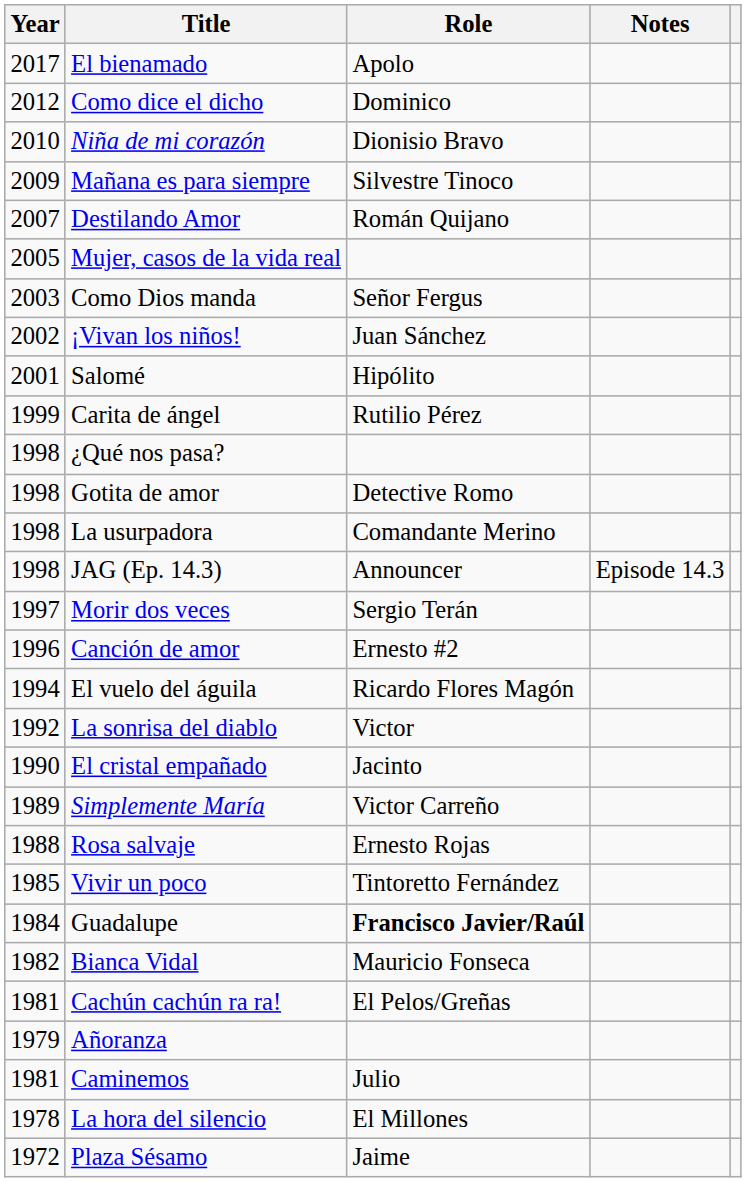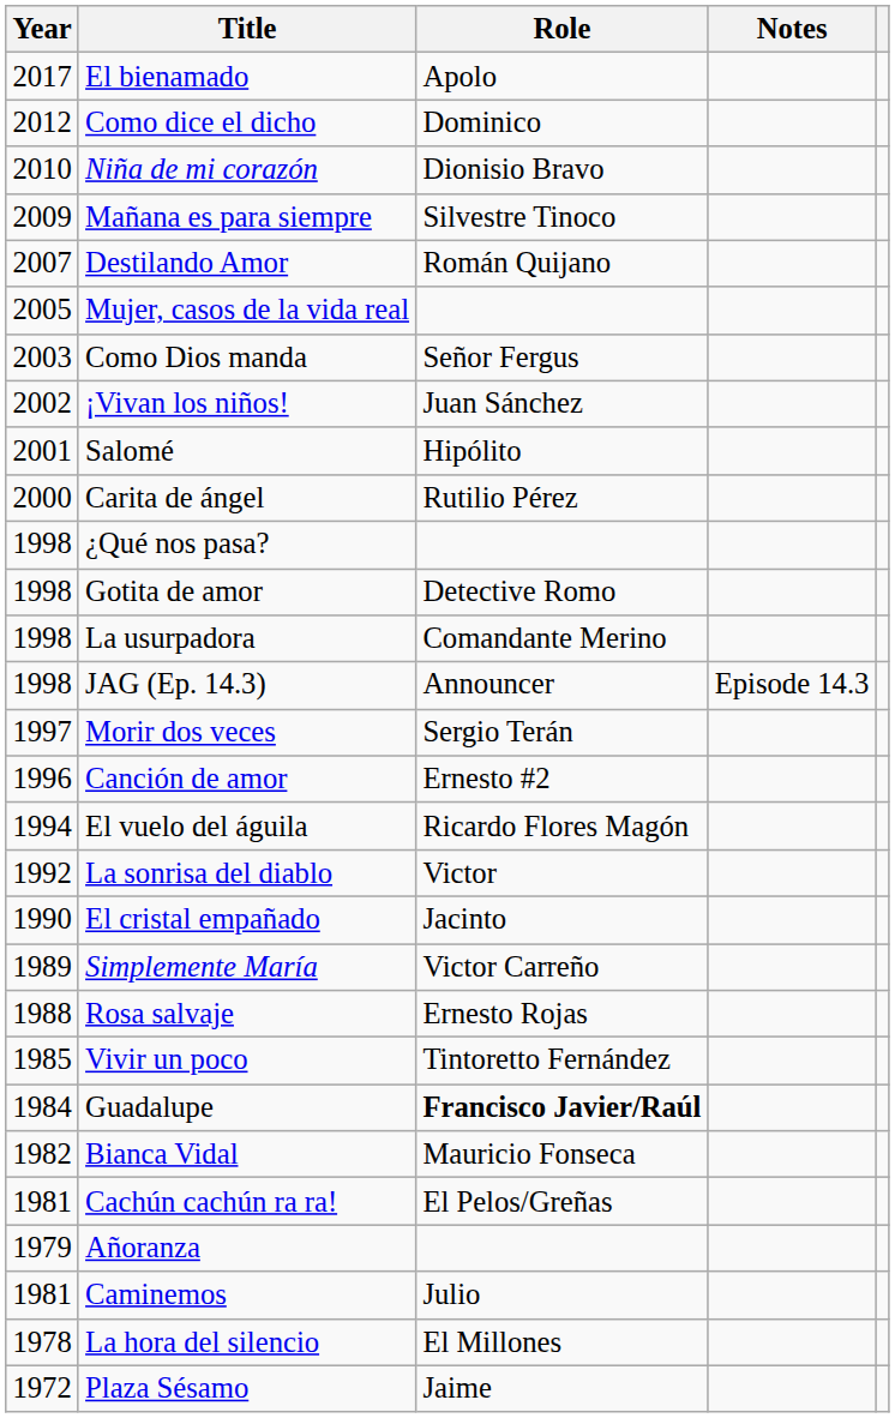Carita de ángel | Year: 1999 -> 2000
